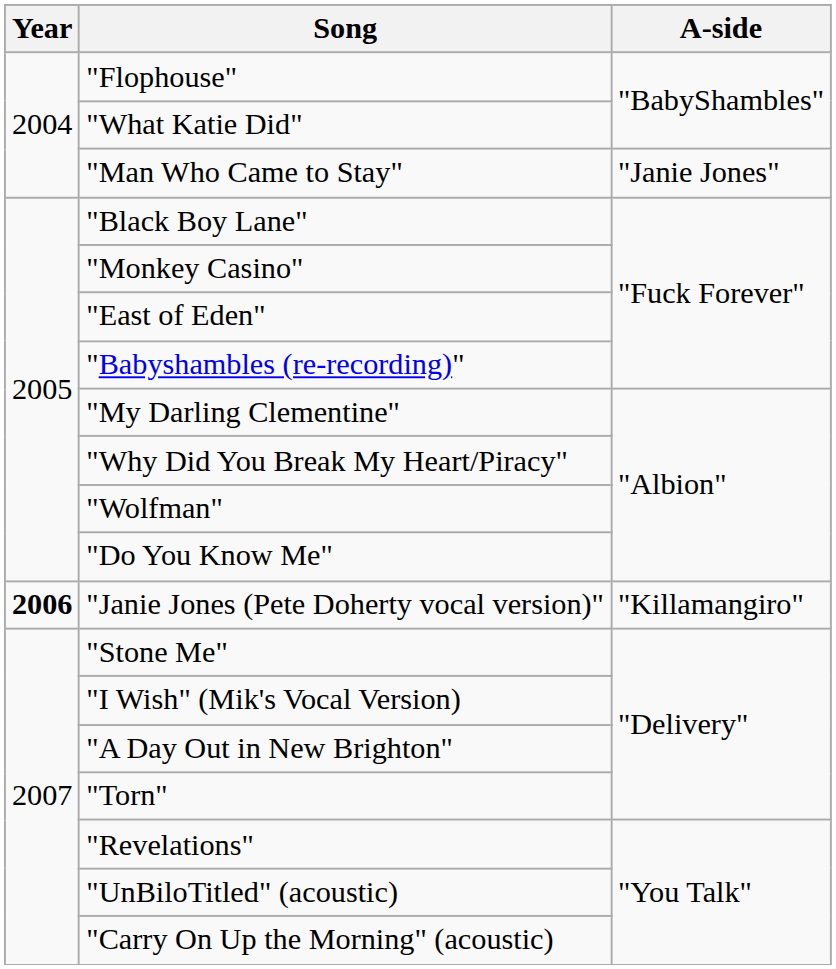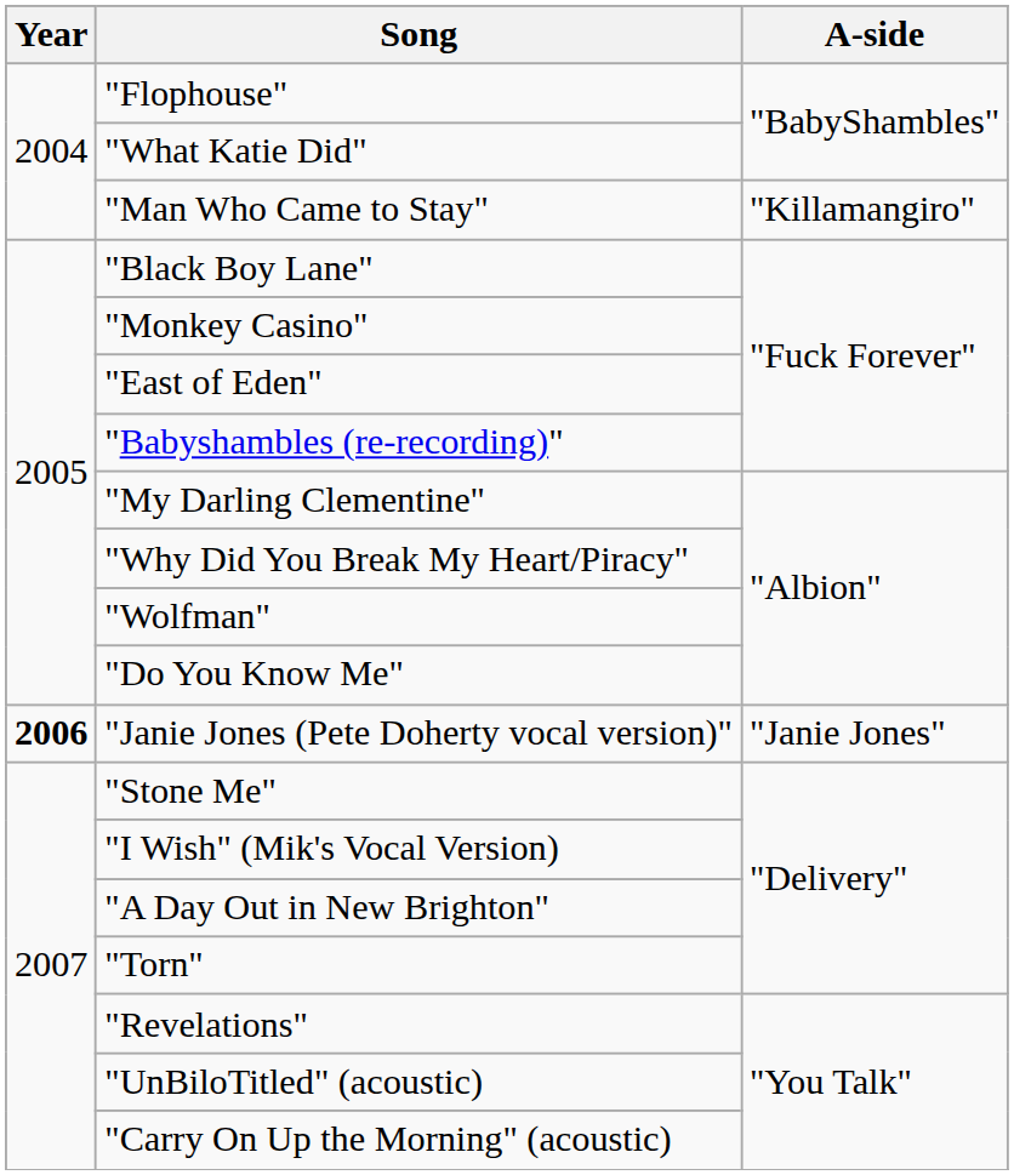"Man Who Came to Stay" | A-side: "Janie Jones" -> "Killamangiro"
"Janie Jones (Pete Doherty vocal version)" | A-side: "Killamangiro" -> "Janie Jones"
